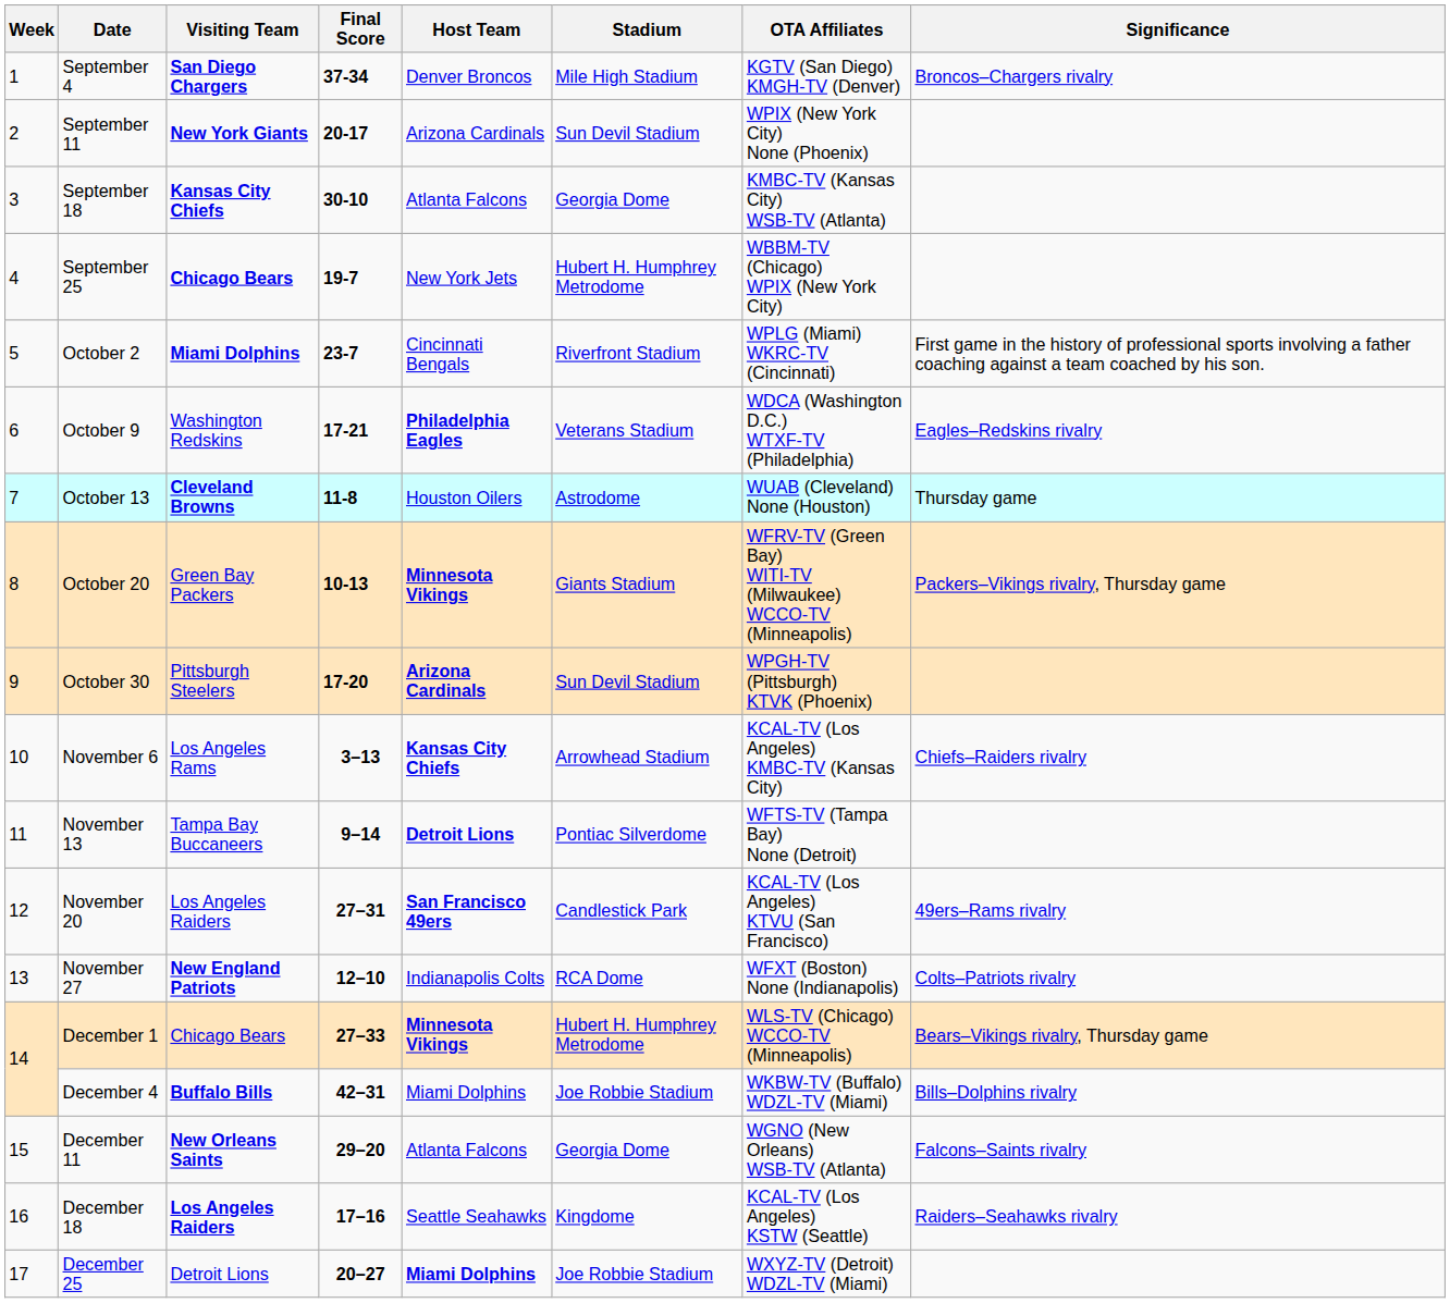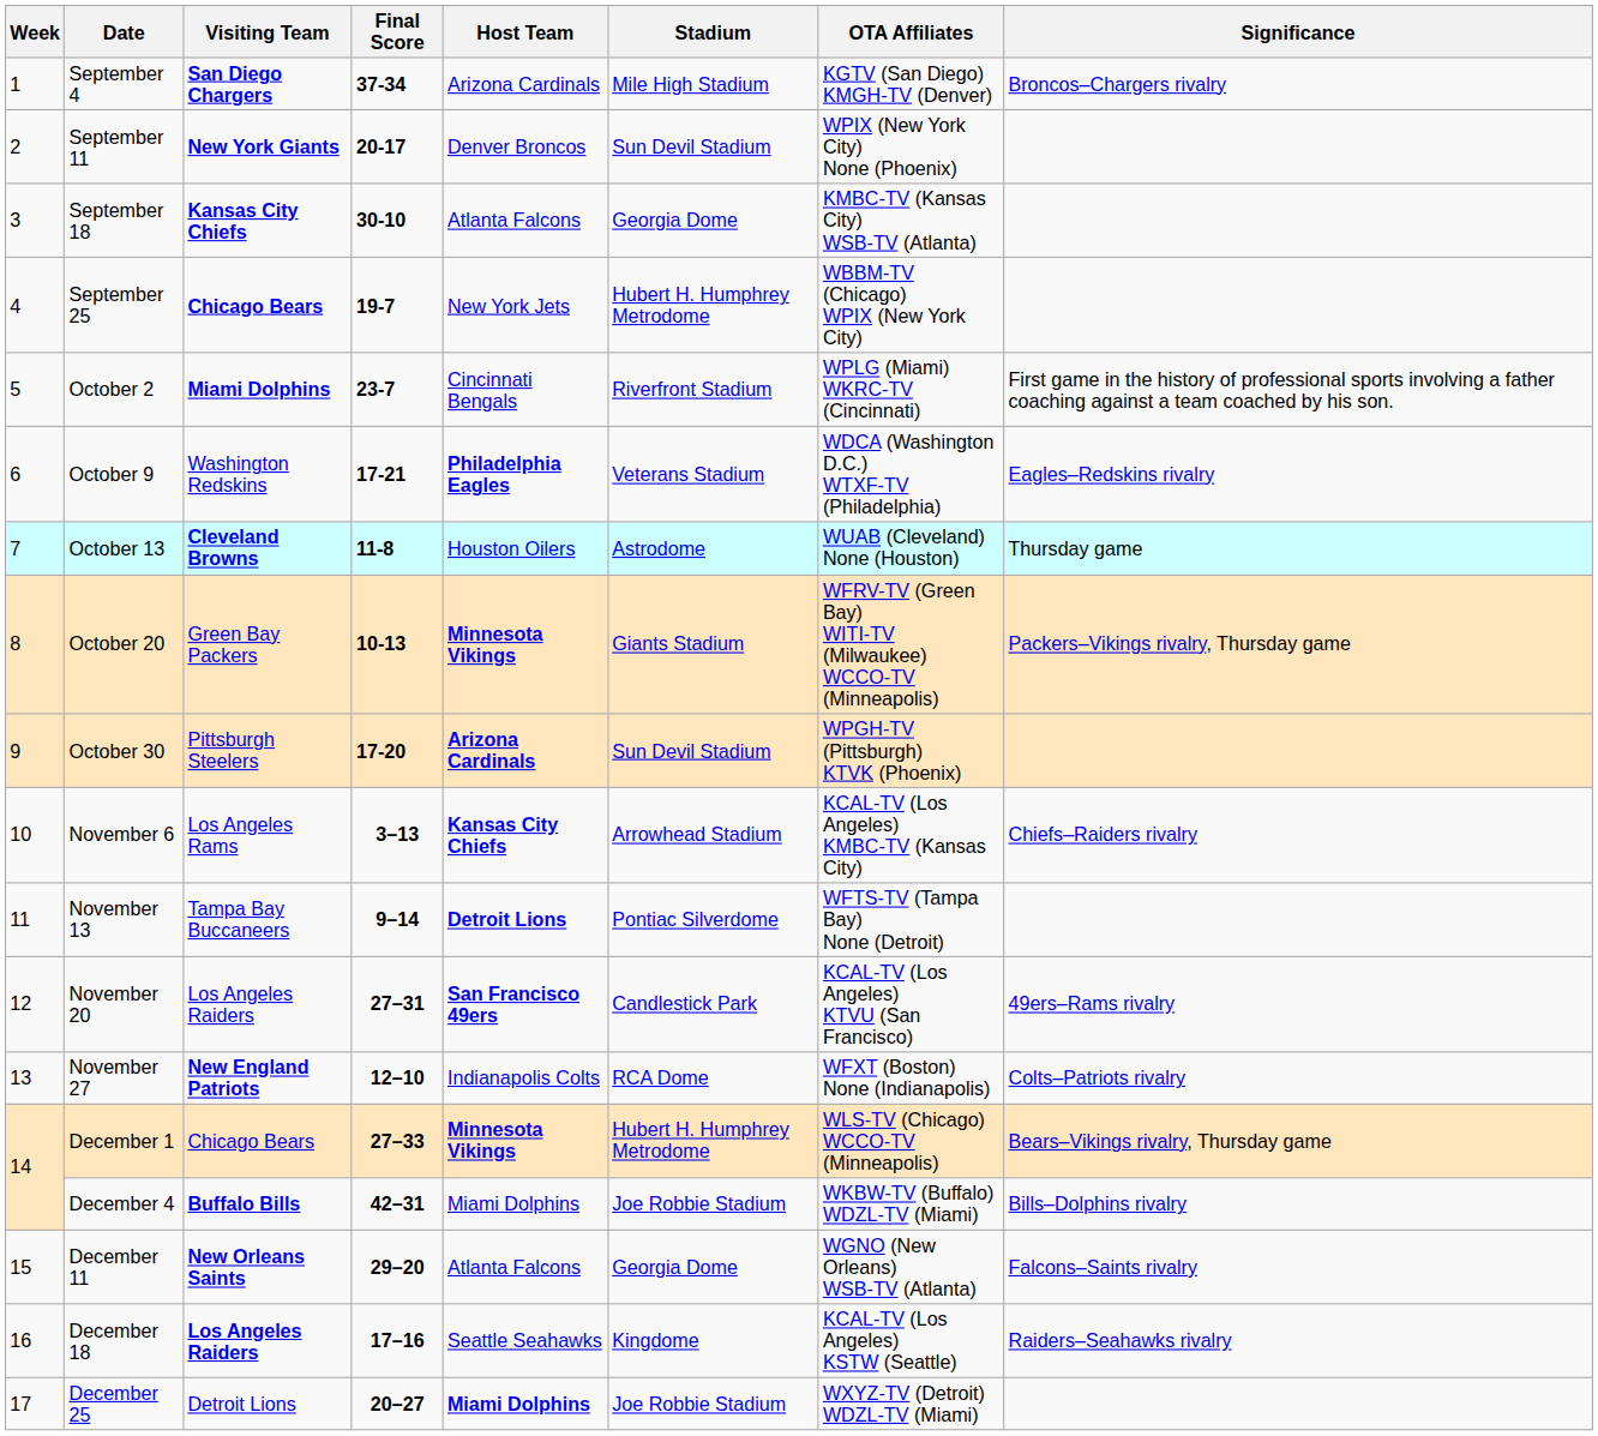September 4 | Host Team: Denver Broncos -> Arizona Cardinals
September 11 | Host Team: Arizona Cardinals -> Denver Broncos
